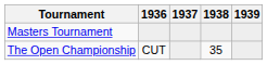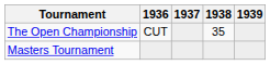rows swapped: Masters Tournament <-> The Open Championship
